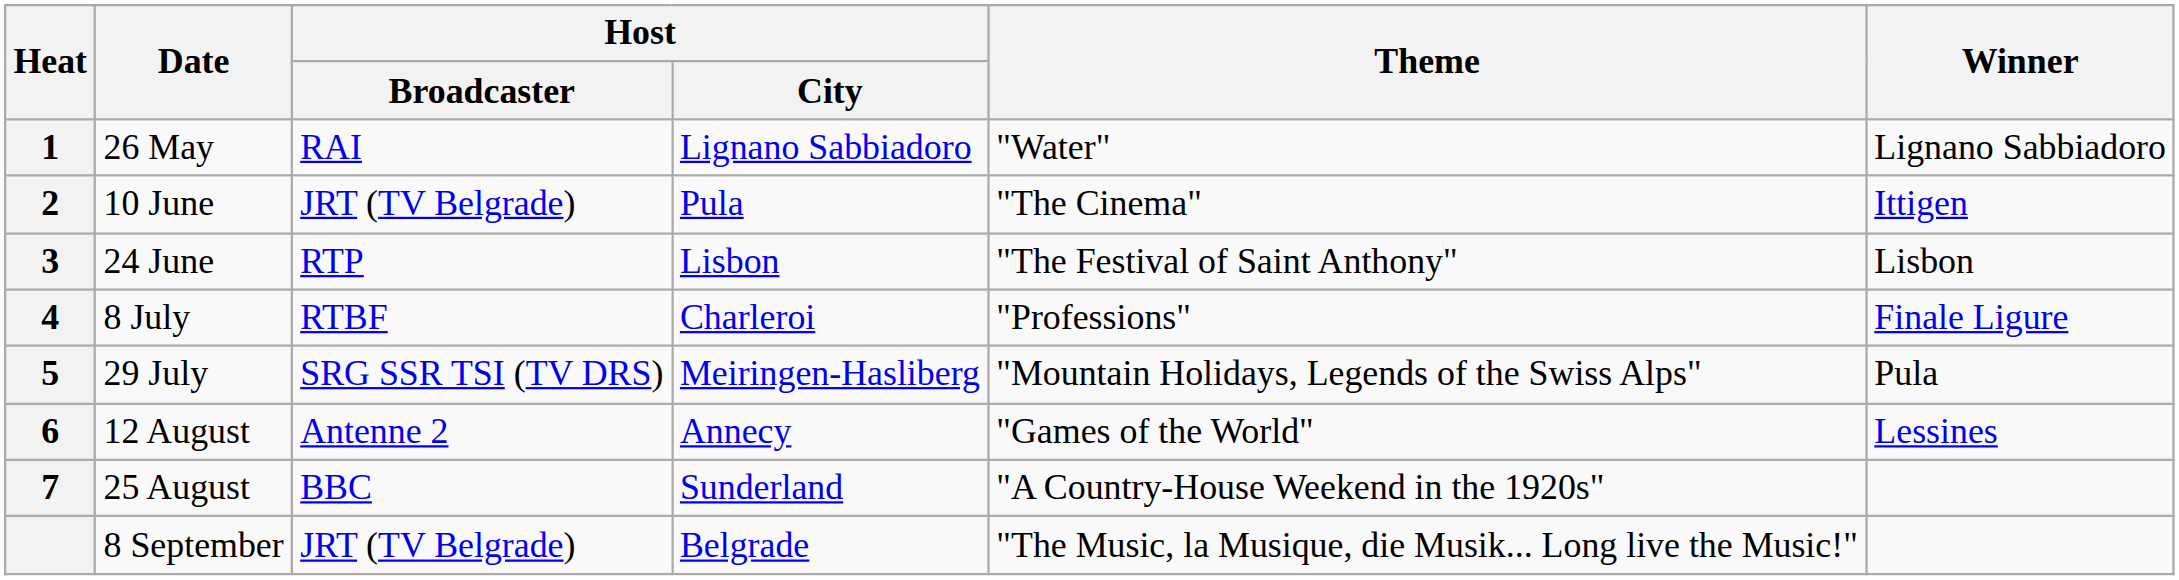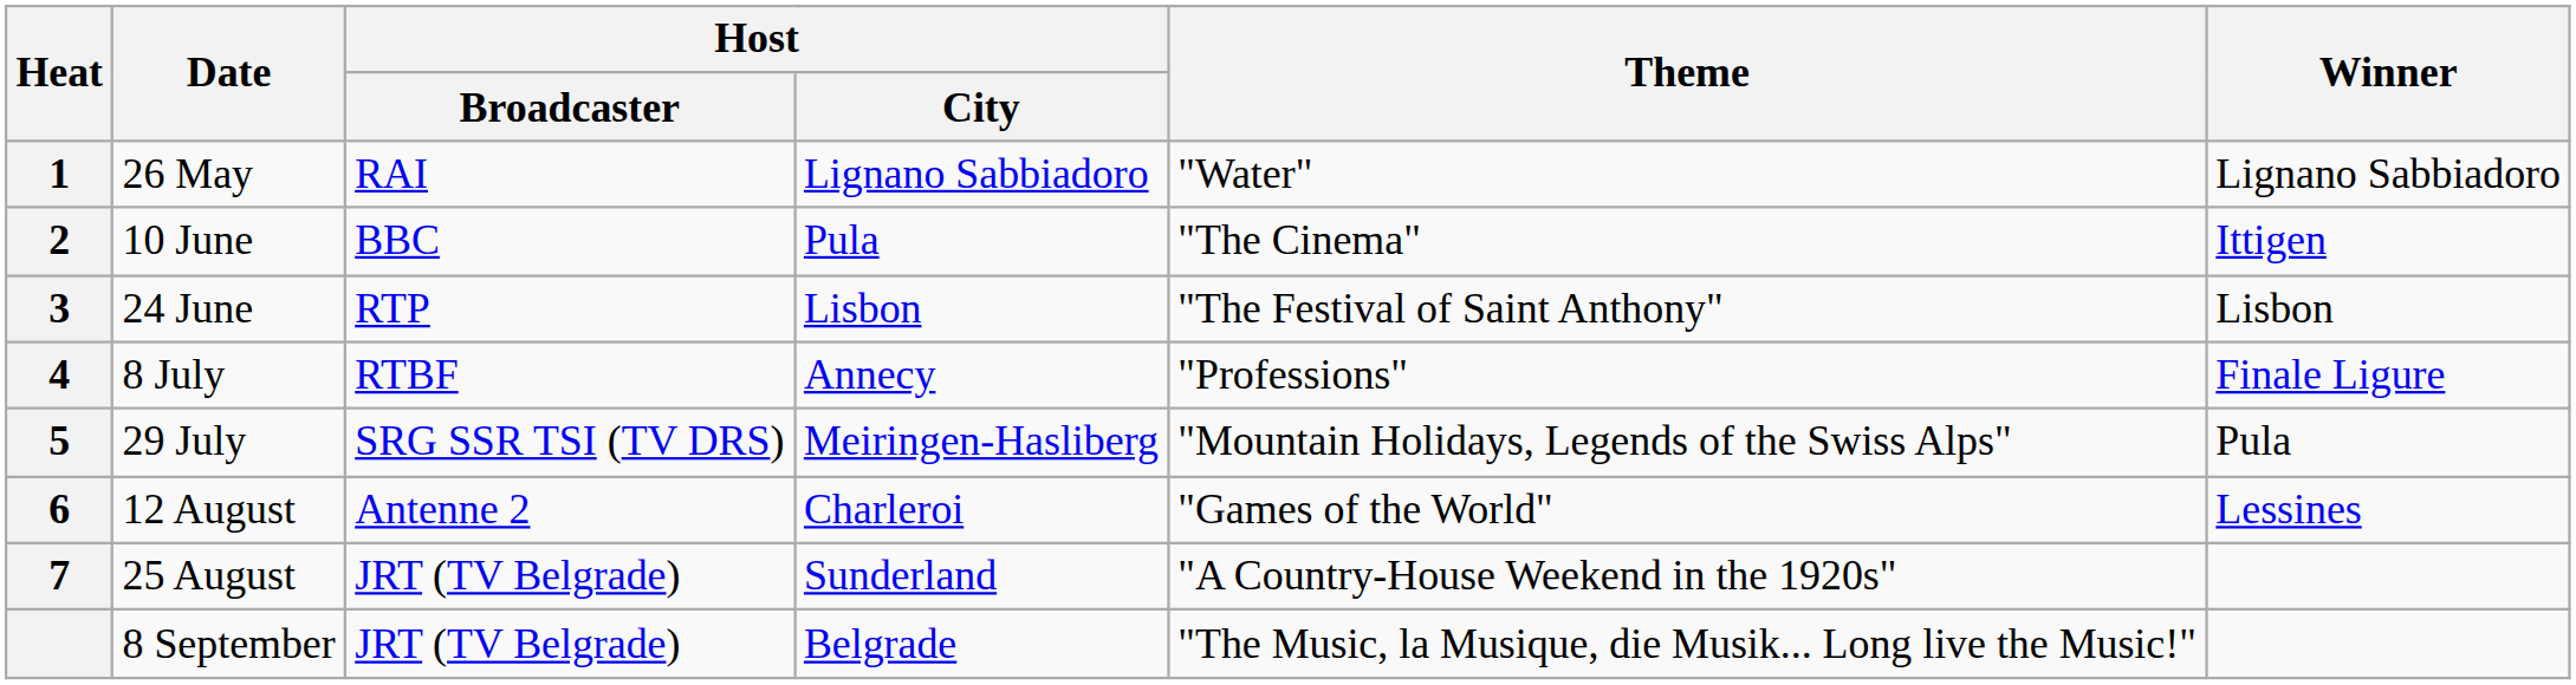10 June | Host / Broadcaster: JRT (TV Belgrade) -> BBC
8 July | Host / City: Charleroi -> Annecy
12 August | Host / City: Annecy -> Charleroi
25 August | Host / Broadcaster: BBC -> JRT (TV Belgrade)
